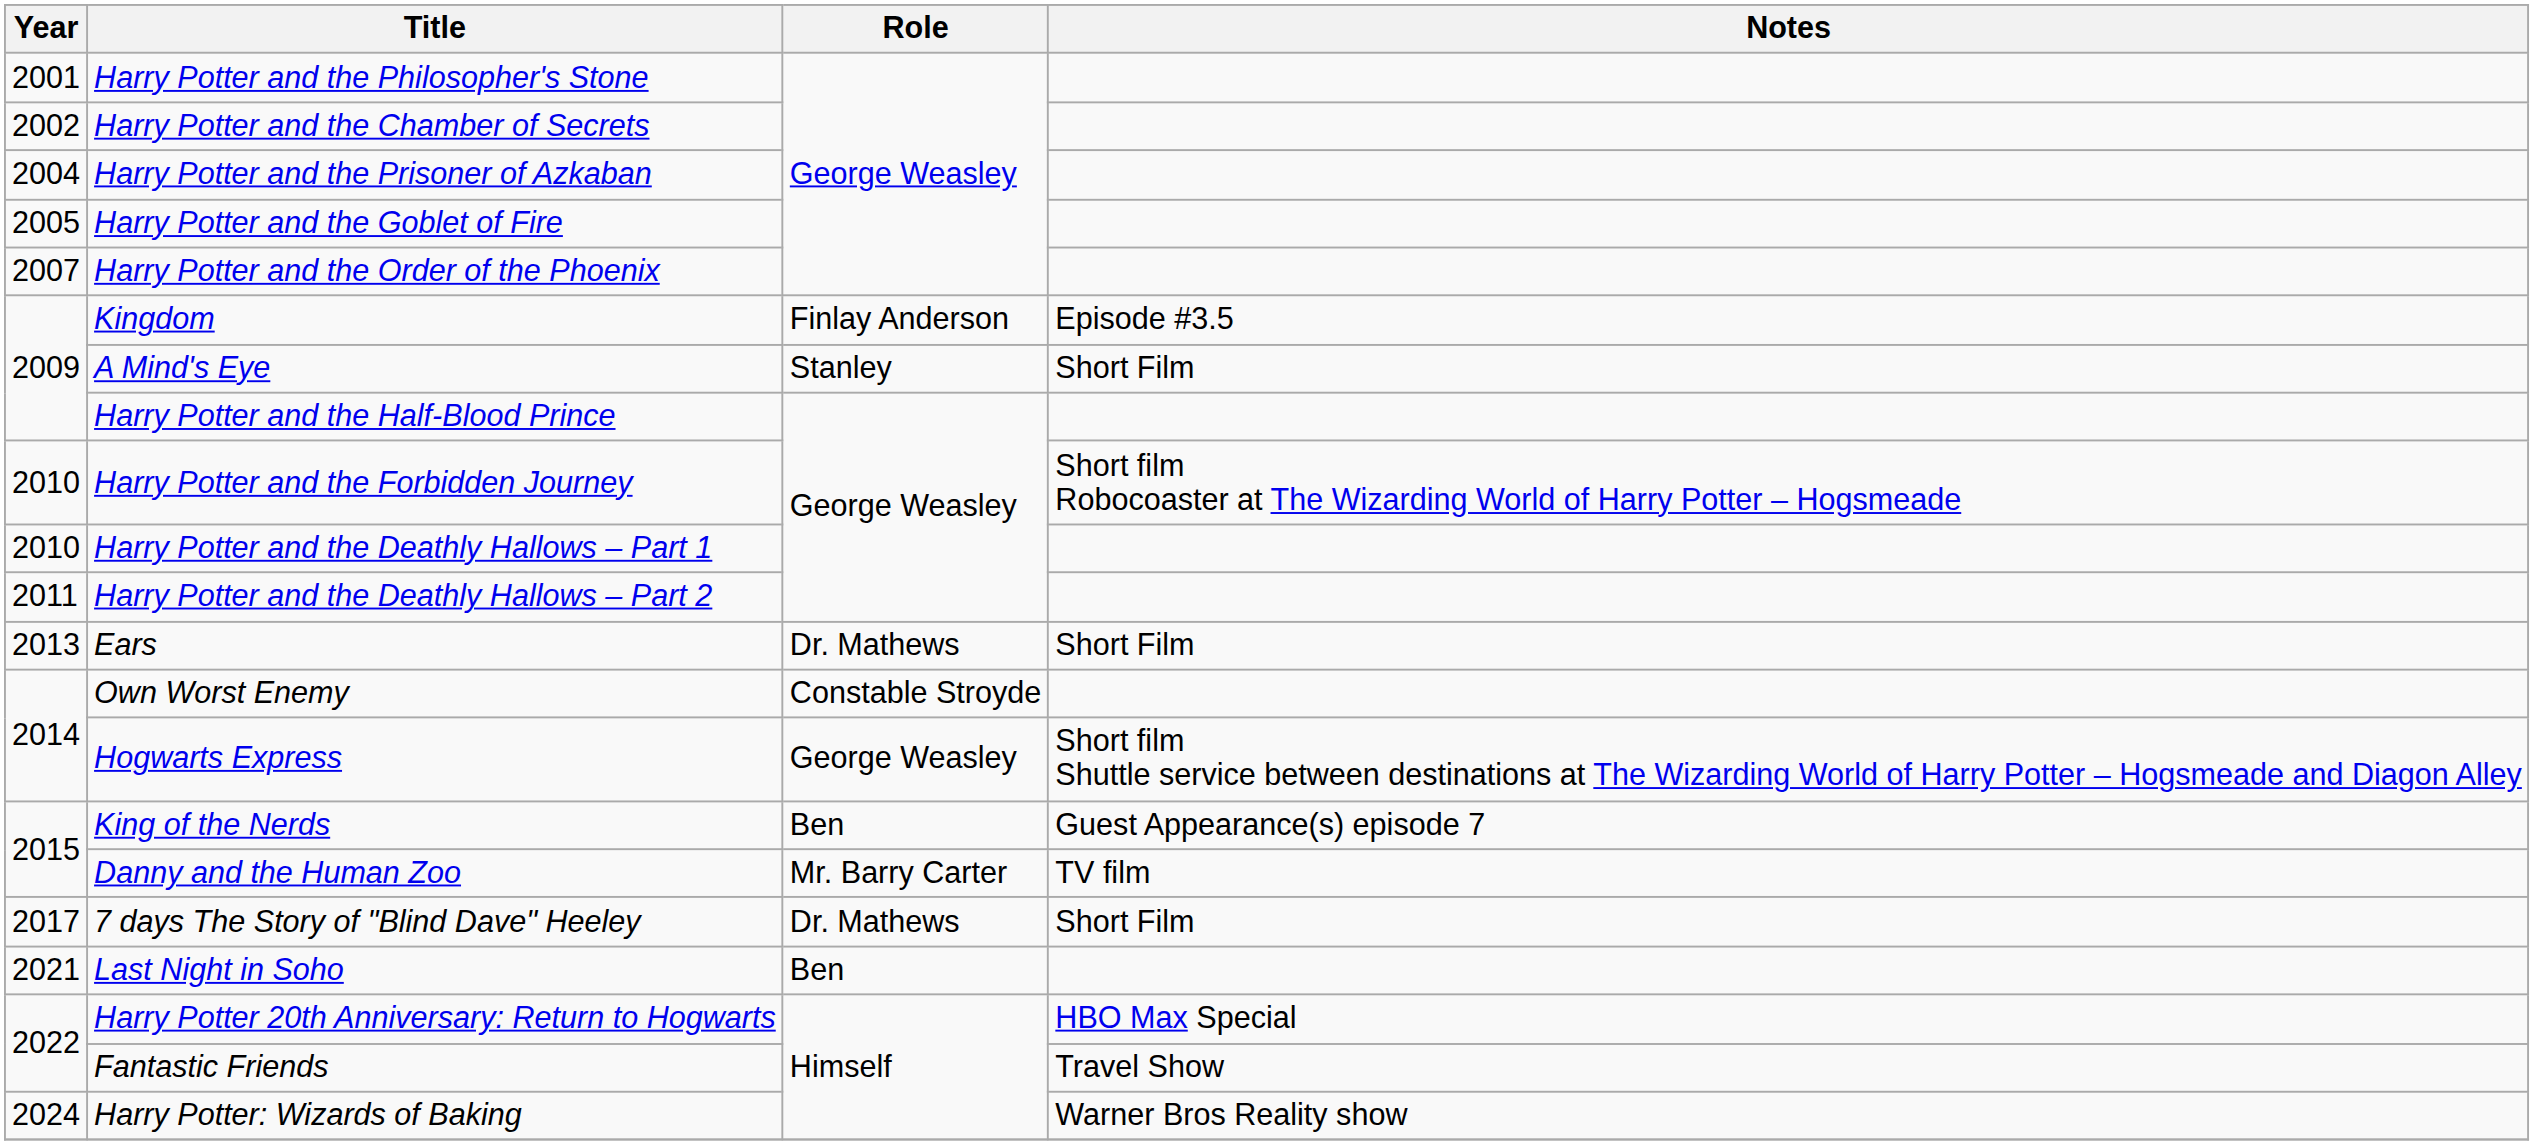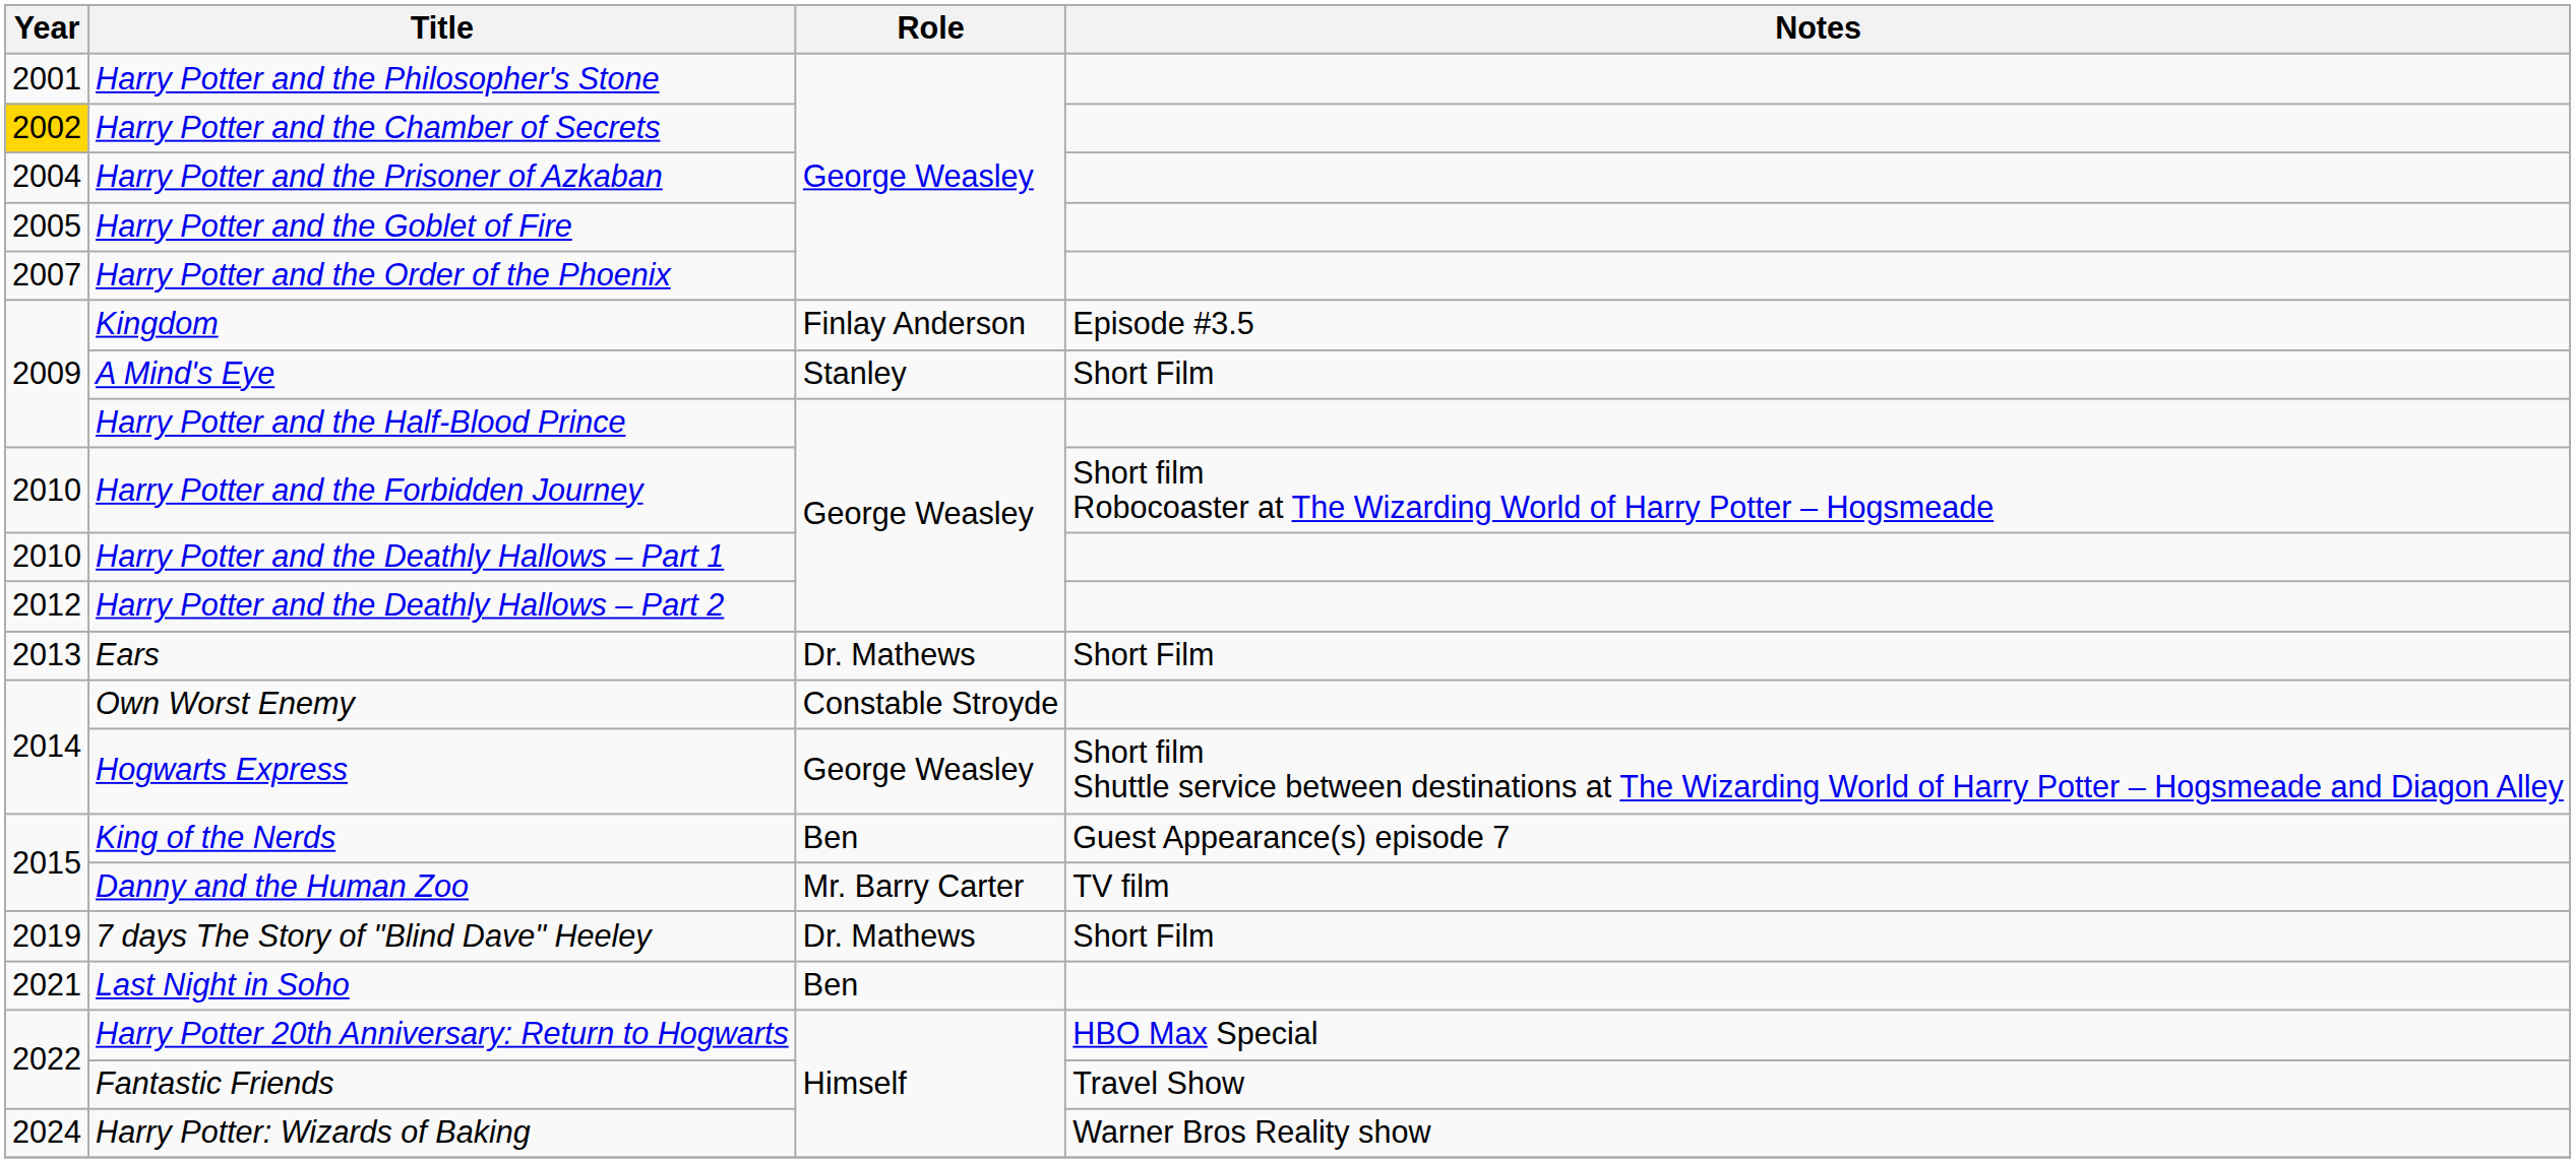Harry Potter and the Chamber of Secrets | Year: no background -> gold background
Harry Potter and the Deathly Hallows – Part 2 | Year: 2011 -> 2012
7 days The Story of "Blind Dave" Heeley | Year: 2017 -> 2019
